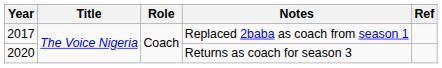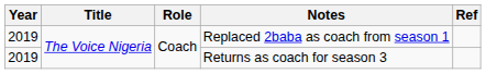Replaced 2baba as coach from season 1 | Year: 2017 -> 2019
Returns as coach for season 3 | Year: 2020 -> 2019
